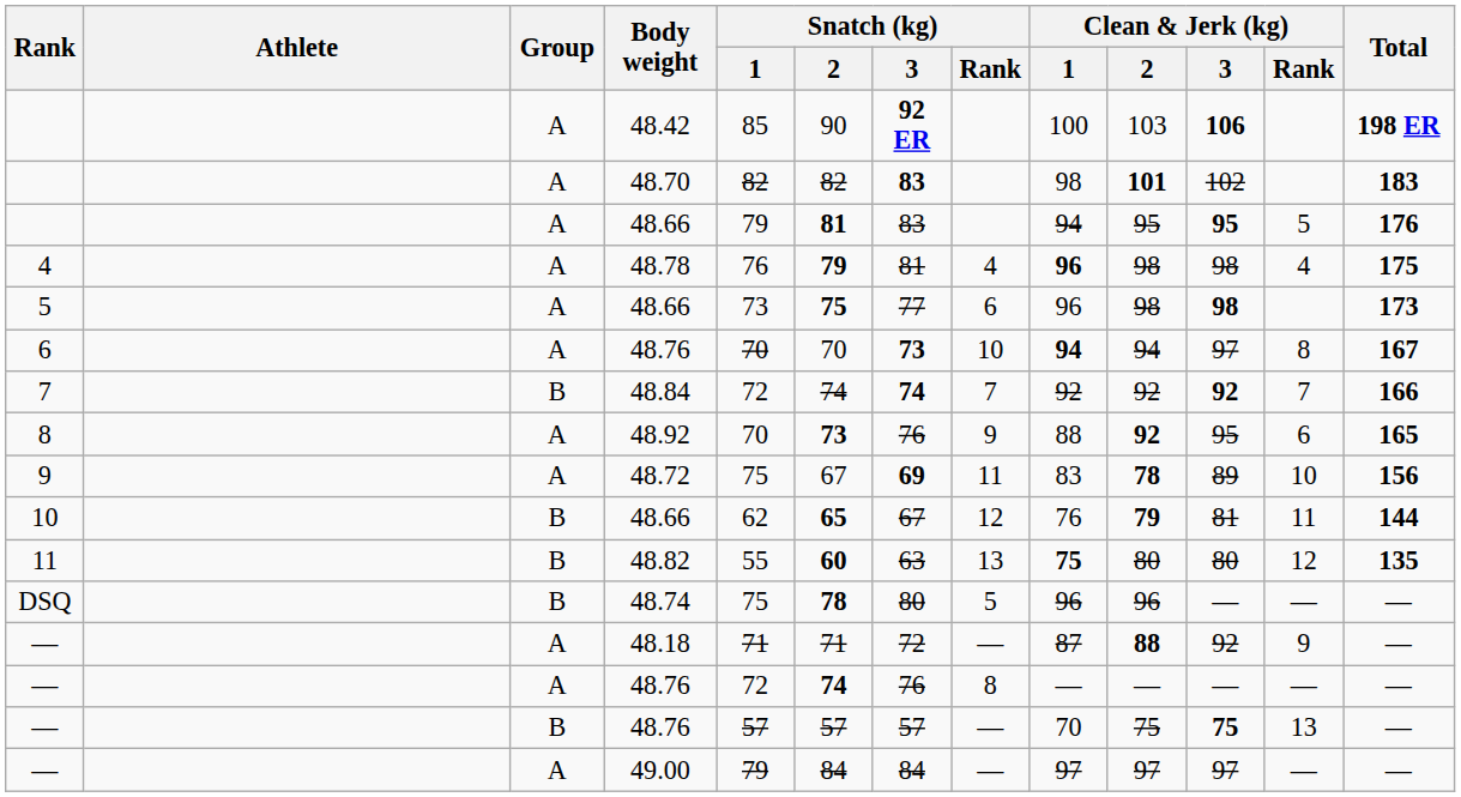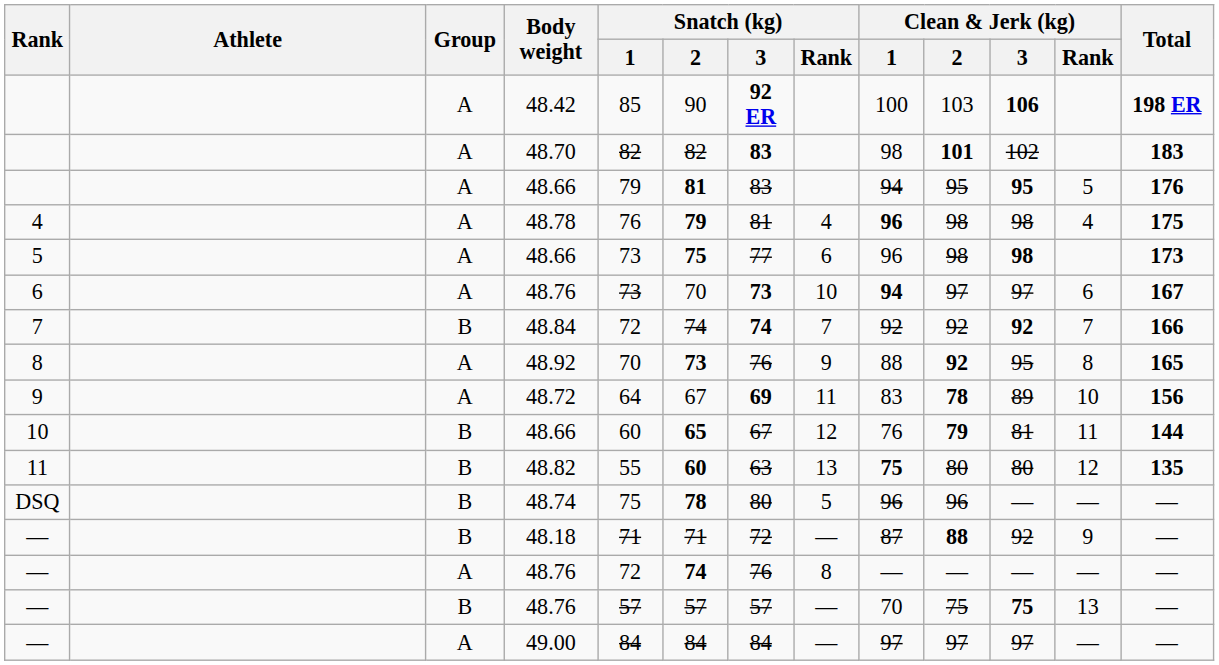6 / 48.76 | Snatch (kg) / 1: 70 -> 73
6 / 48.76 | Clean & Jerk (kg) / 2: 94 -> 97
6 / 48.76 | Clean & Jerk (kg) / Rank: 8 -> 6
48.92 | Clean & Jerk (kg) / Rank: 6 -> 8
48.72 | Snatch (kg) / 1: 75 -> 64
10 / 48.66 | Snatch (kg) / 1: 62 -> 60
48.18 | Group: A -> B
49.00 | Snatch (kg) / 1: 79 -> 84
